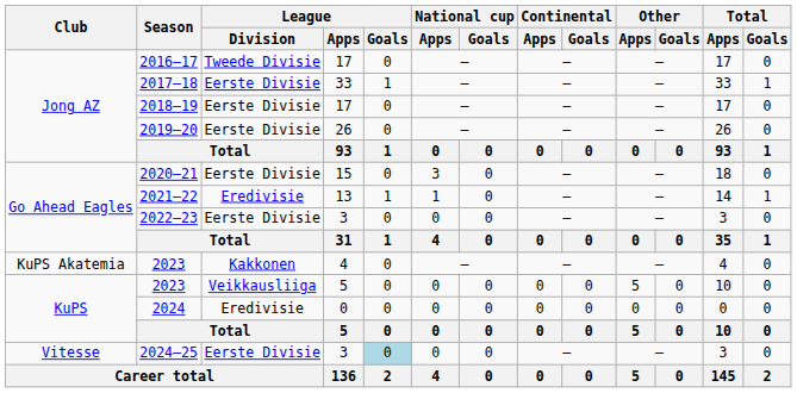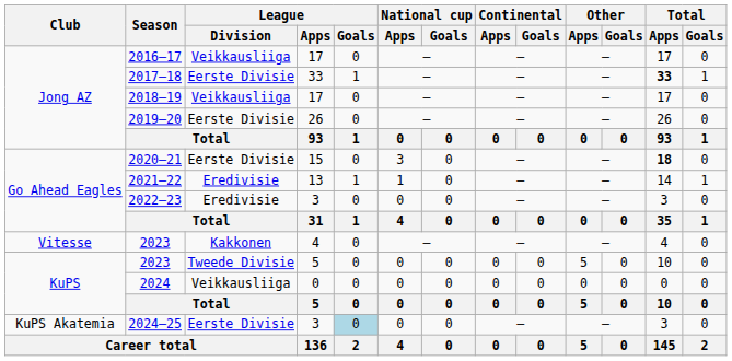2016–17 | League / Division: Tweede Divisie -> Veikkausliiga
2017–18 | Total / Apps: normal -> bold
2018–19 | League / Division: Eerste Divisie -> Veikkausliiga
2020–21 | Total / Apps: normal -> bold
2022–23 | League / Division: Eerste Divisie -> Eredivisie
2023 / 4 | Club: KuPS Akatemia -> Vitesse
2023 / 5 | League / Division: Veikkausliiga -> Tweede Divisie
2024 | League / Division: Eredivisie -> Veikkausliiga
2024–25 | Club: Vitesse -> KuPS Akatemia
